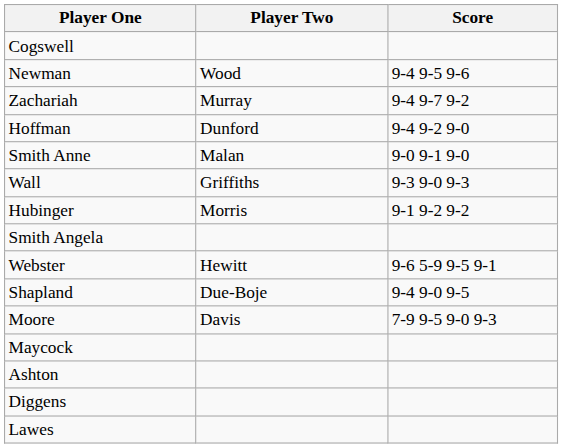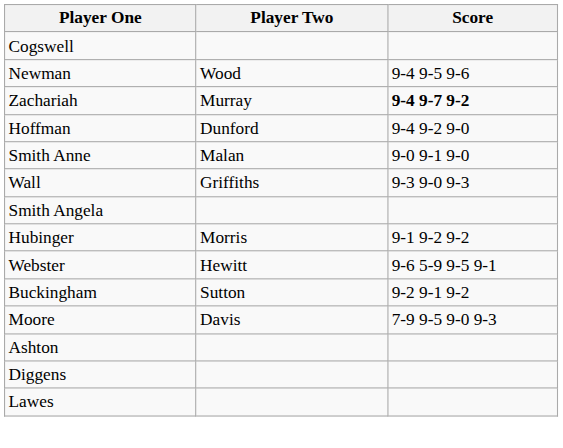Zachariah | Score: normal -> bold
rows swapped: Smith Angela <-> Hubinger
+ row: Buckingham | Sutton | 9-2 9-1 9-2
- row: Shapland | Due-Boje | 9-4 9-0 9-5
- row: Maycock
